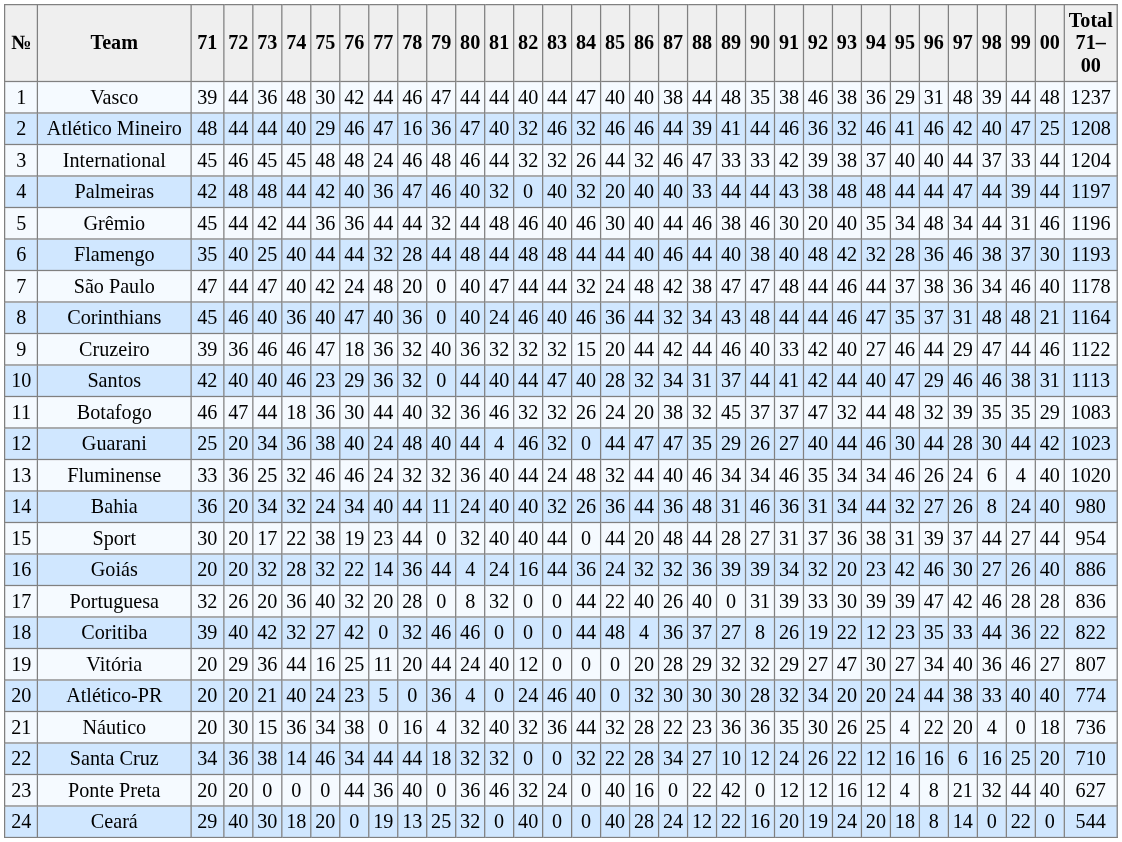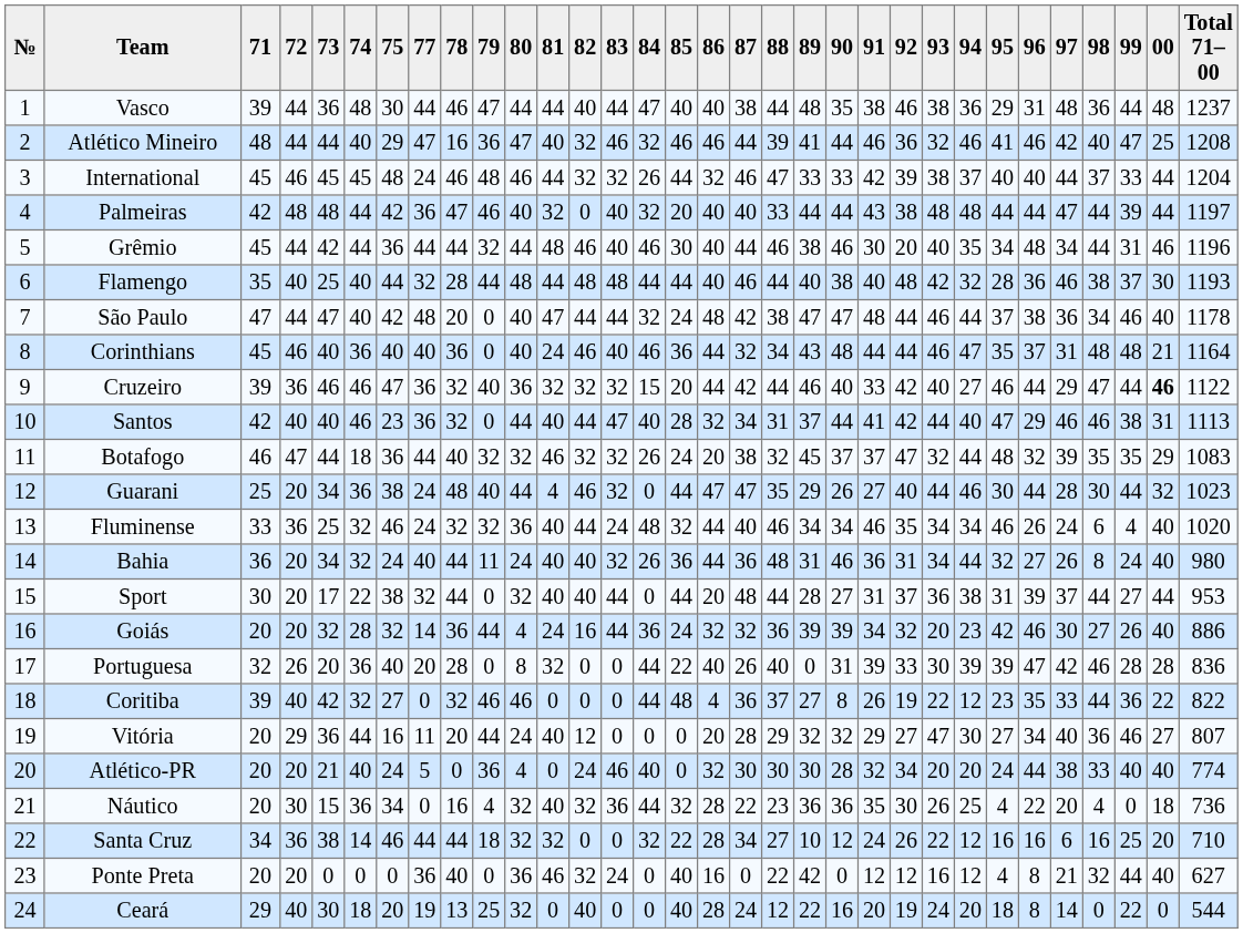- column: 76 | 42 | 46 | 48 | 40 | 36 | 44 | 24 | 47 | 18 | 29 | 30 | 40 | 46 | 34 | 19 | 22 | 32 | 42 | 25 | 23 | 38 | 34 | 44 | 0
Vasco | 98: 39 -> 36
Cruzeiro | 00: normal -> bold
Botafogo | 80: 36 -> 32
Guarani | 00: 42 -> 32
Sport | 77: 23 -> 32
Sport | Total 71–00: 954 -> 953
